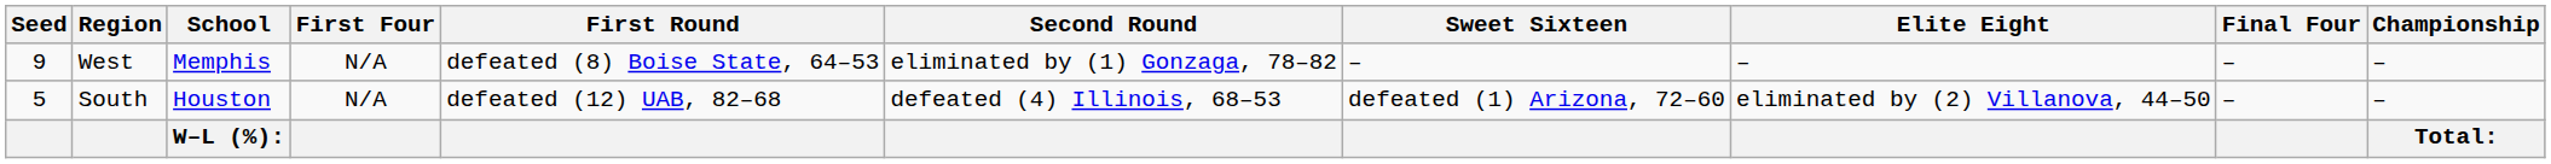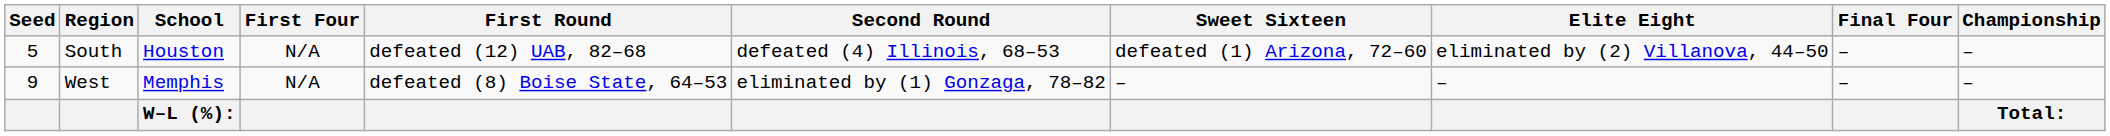rows swapped: South <-> West
